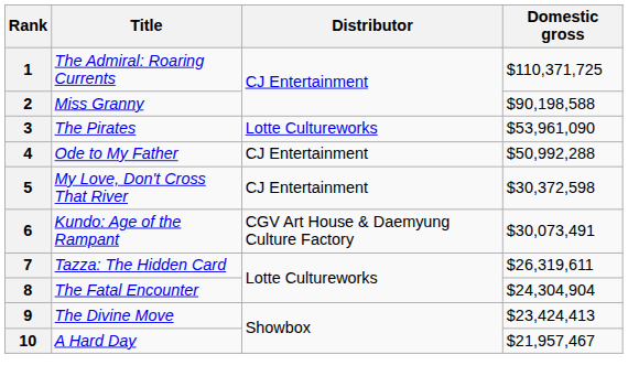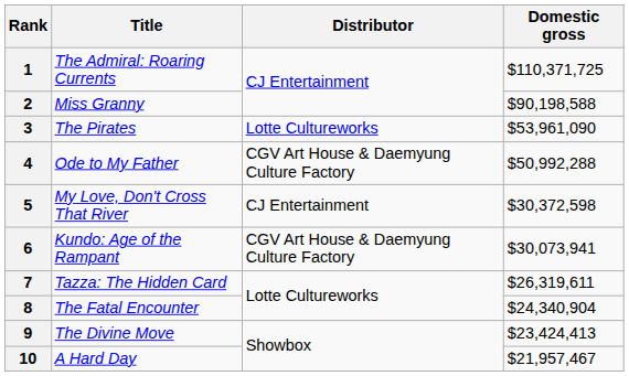4 | Distributor: CJ Entertainment -> CGV Art House & Daemyung Culture Factory
6 | Domestic gross: $30,073,491 -> $30,073,941
8 | Domestic gross: $24,304,904 -> $24,340,904
